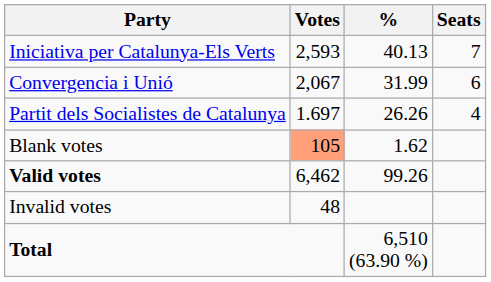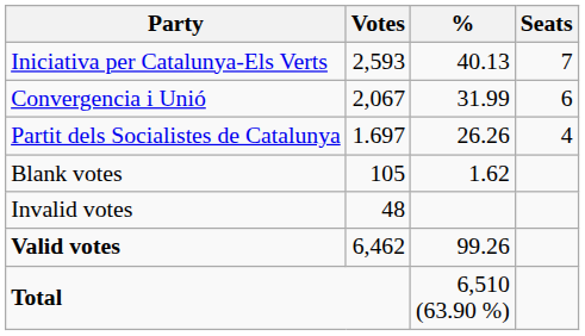Blank votes | Votes: lightsalmon background -> no background
rows swapped: Valid votes <-> Invalid votes
